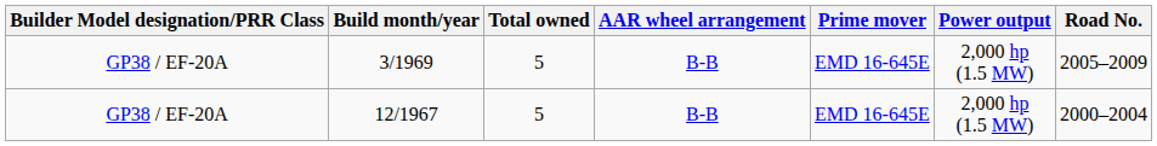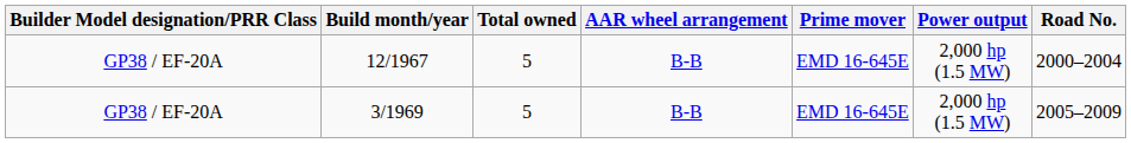rows swapped: 12/1967 <-> 3/1969
